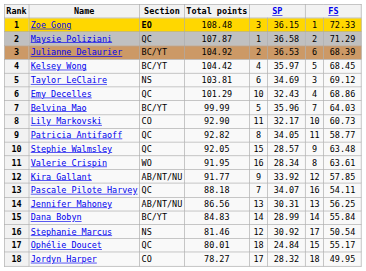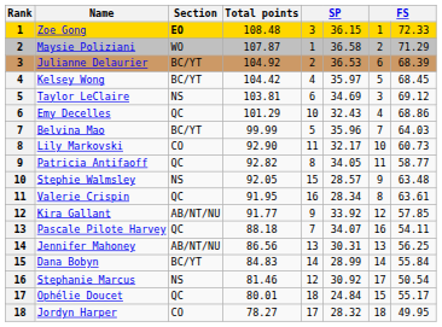Maysie Poliziani | Section: QC -> WO
Stephie Walmsley | Section: QC -> NS
Valerie Crispin | Section: WO -> QC
